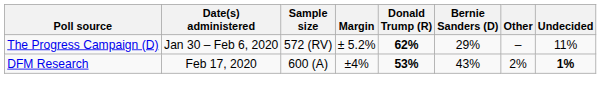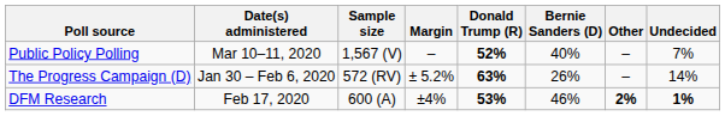+ row: Public Policy Polling | Mar 10–11, 2020 | 1,567 (V) | – | 52% | 40% | – | 7%
The Progress Campaign (D) | Donald Trump (R): 62% -> 63%
The Progress Campaign (D) | Bernie Sanders (D): 29% -> 26%
The Progress Campaign (D) | Undecided: 11% -> 14%
DFM Research | Bernie Sanders (D): 43% -> 46%
DFM Research | Other: normal -> bold
